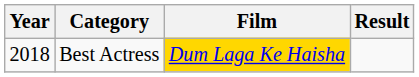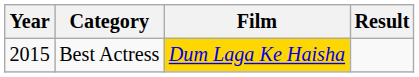Best Actress | Year: 2018 -> 2015
